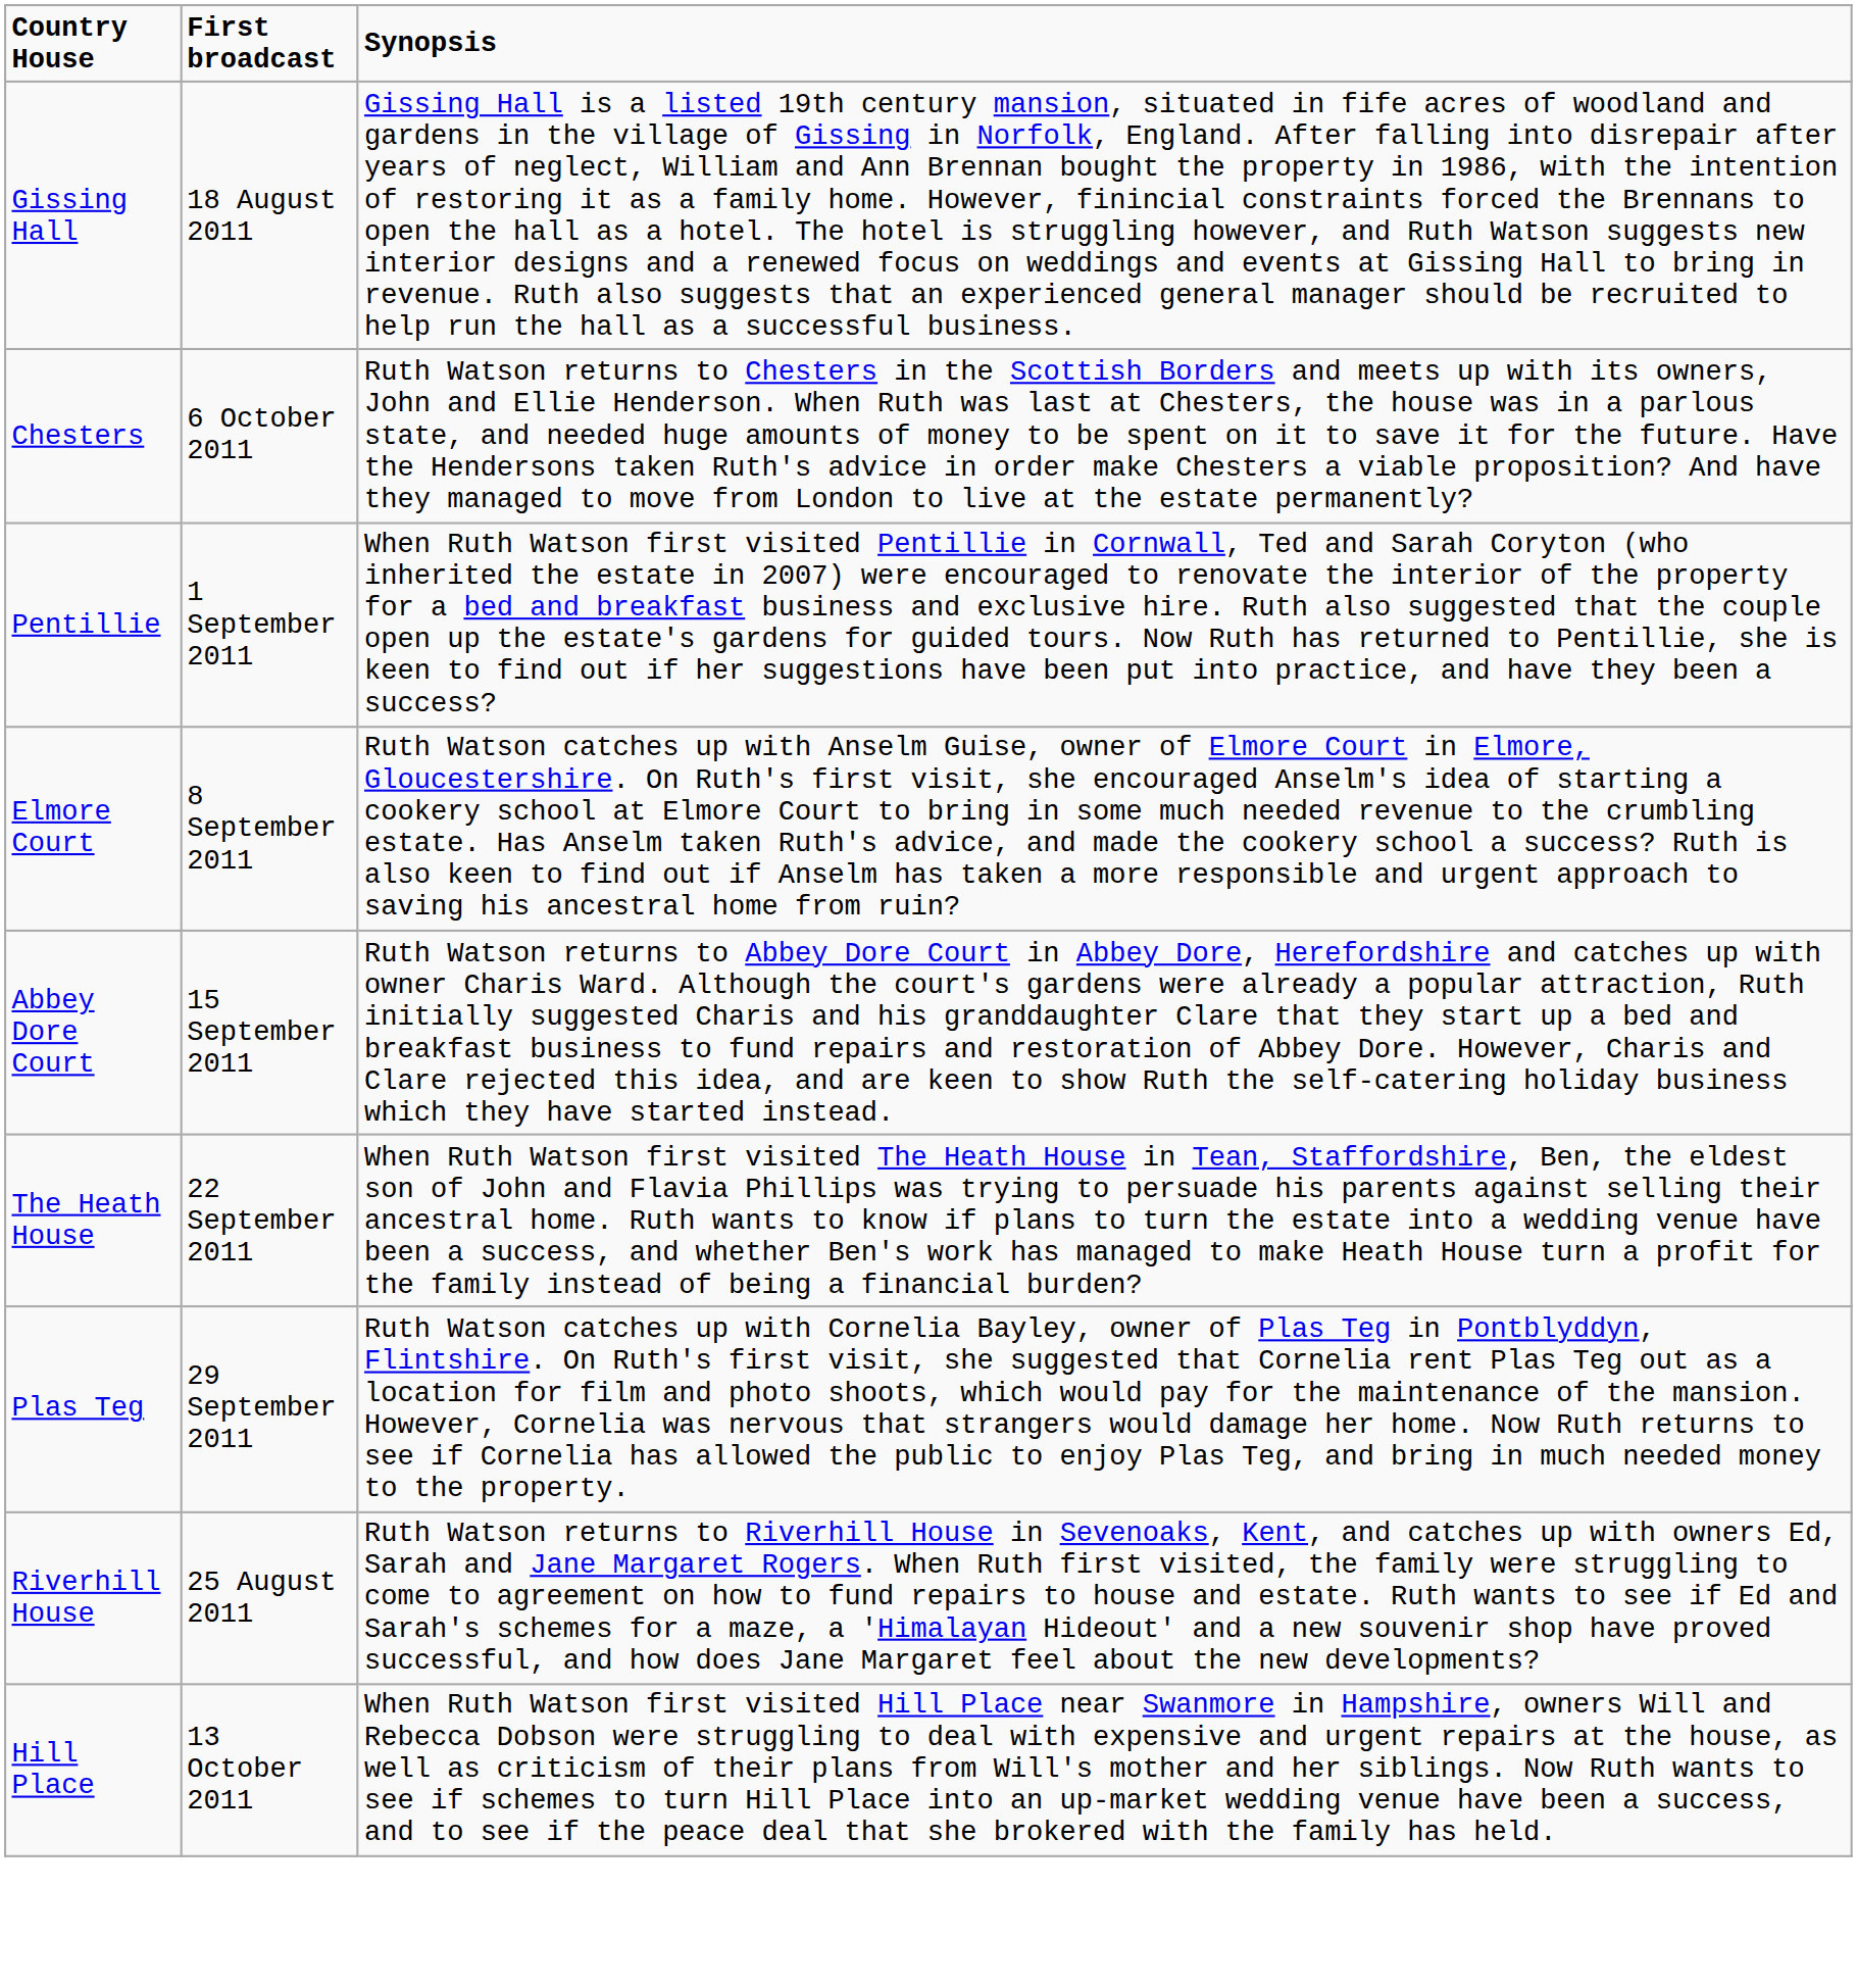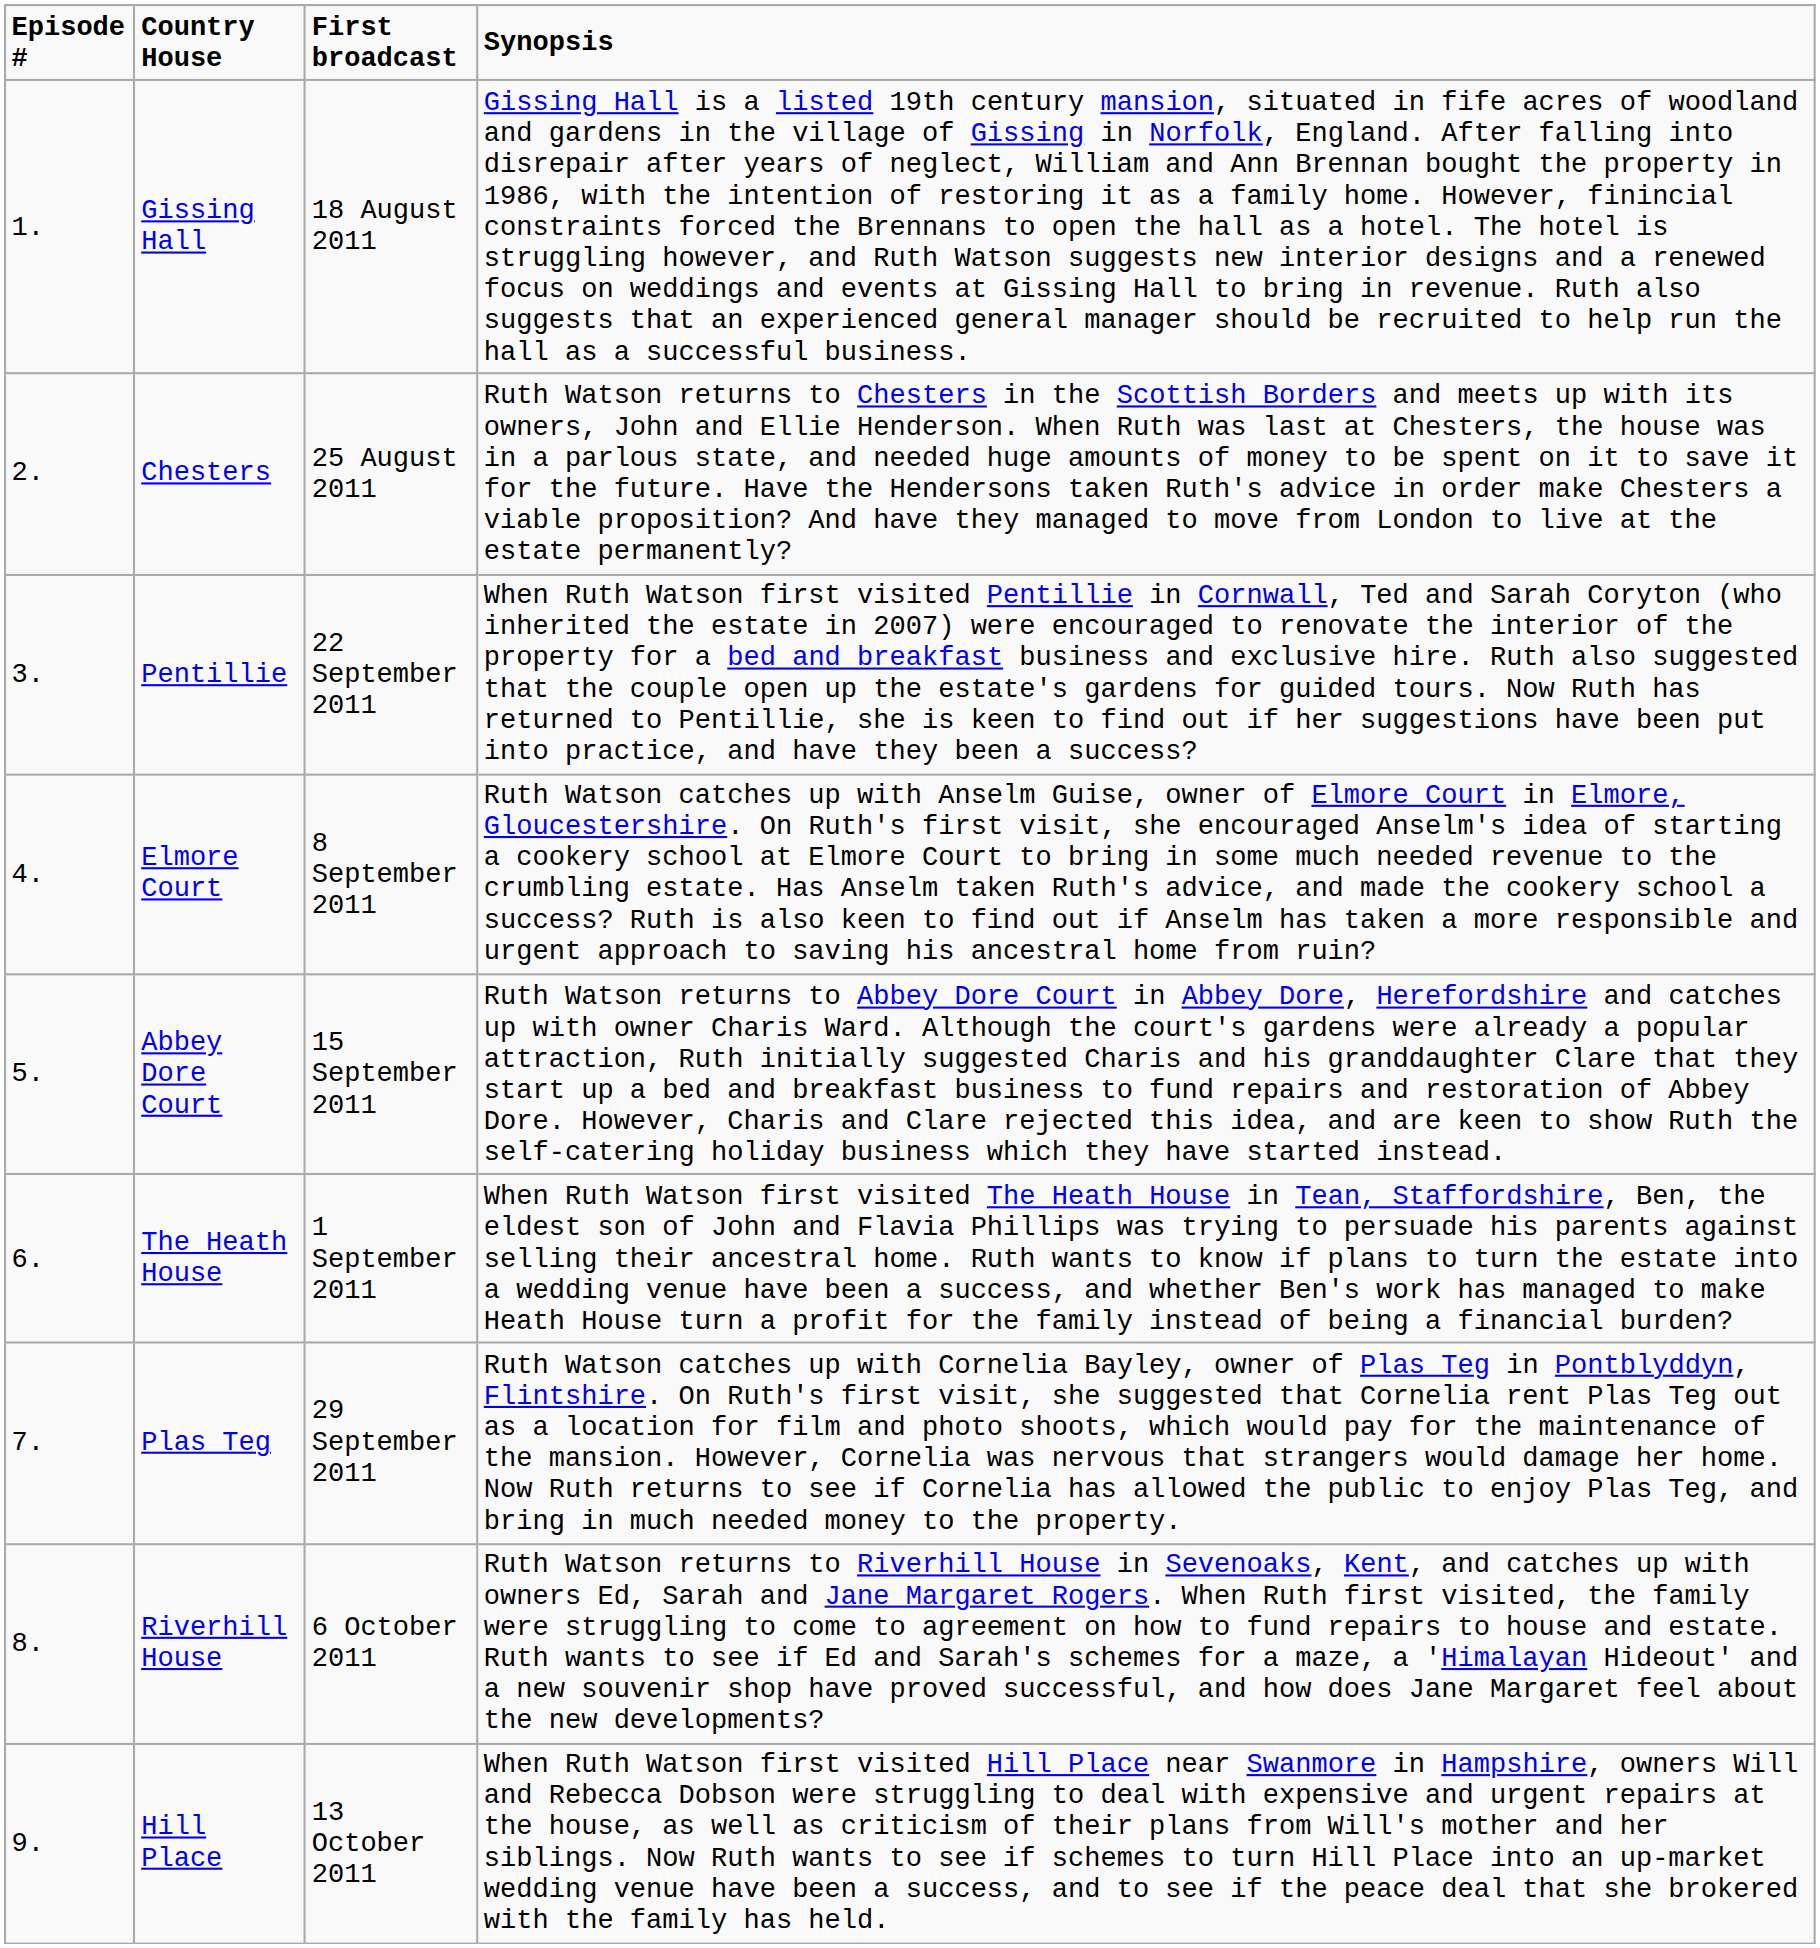+ column: Episode # | 1. | 2. | 3. | 4. | 5. | 6. | 7. | 8. | 9.
Chesters | First broadcast: 6 October 2011 -> 25 August 2011
Pentillie | First broadcast: 1 September 2011 -> 22 September 2011
The Heath House | First broadcast: 22 September 2011 -> 1 September 2011
Riverhill House | First broadcast: 25 August 2011 -> 6 October 2011
